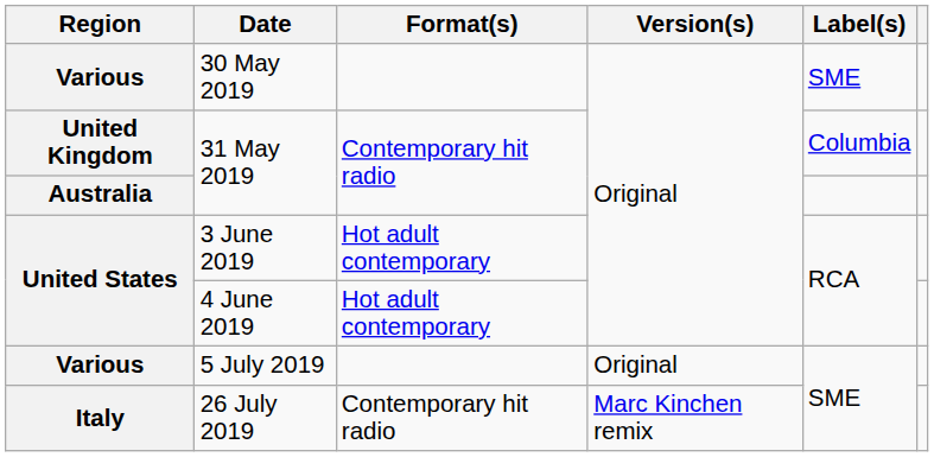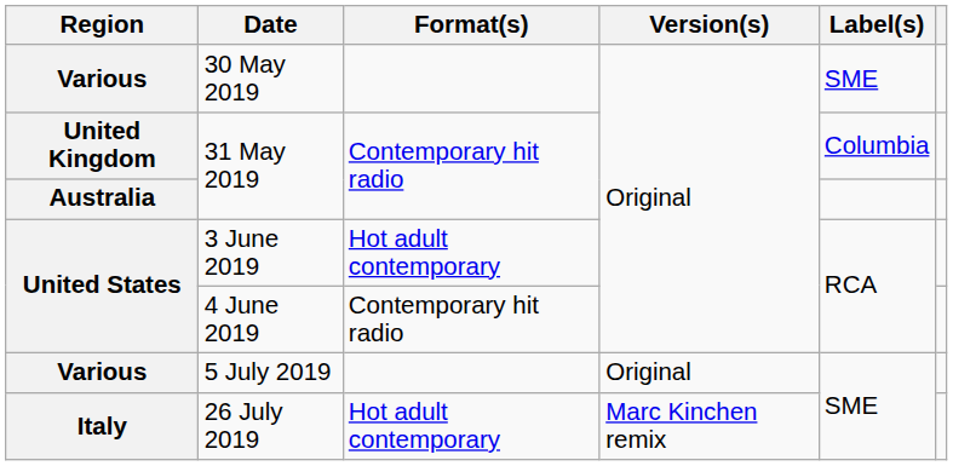4 June 2019 | Format(s): Hot adult contemporary -> Contemporary hit radio
26 July 2019 | Format(s): Contemporary hit radio -> Hot adult contemporary
